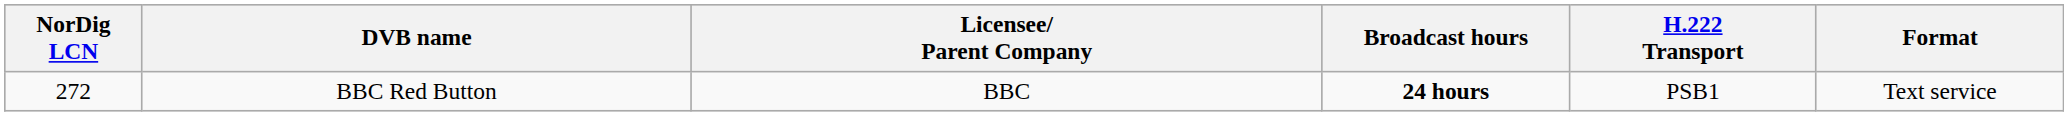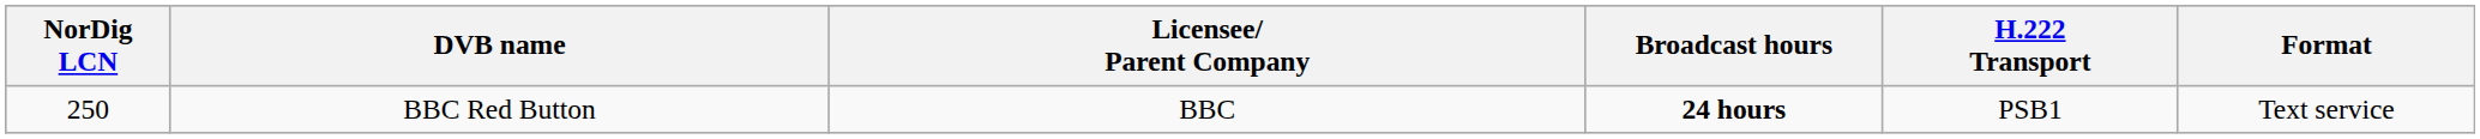BBC Red Button | NorDig LCN: 272 -> 250
